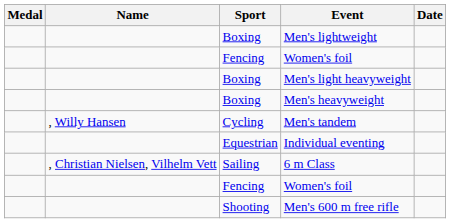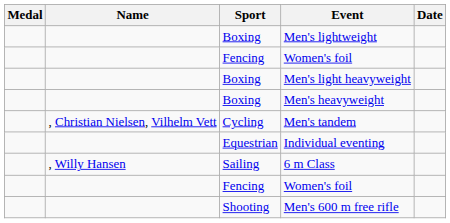Men's tandem | Name: , Willy Hansen -> , Christian Nielsen, Vilhelm Vett
6 m Class | Name: , Christian Nielsen, Vilhelm Vett -> , Willy Hansen
